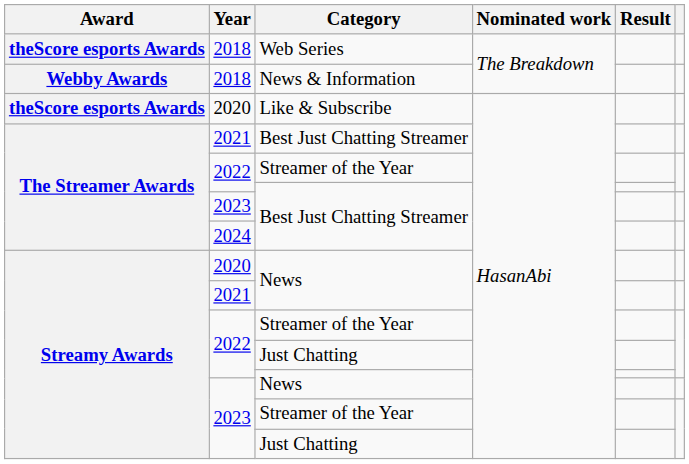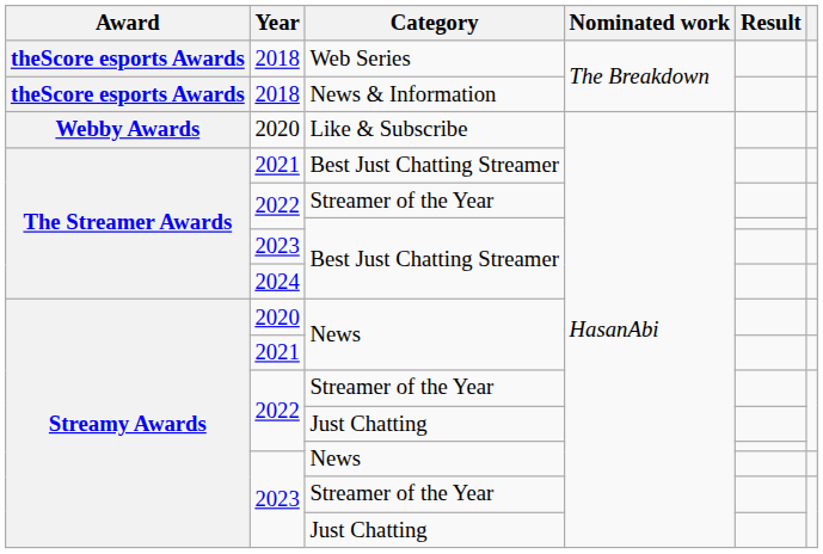News & Information | Award: Webby Awards -> theScore esports Awards
Like & Subscribe | Award: theScore esports Awards -> Webby Awards
